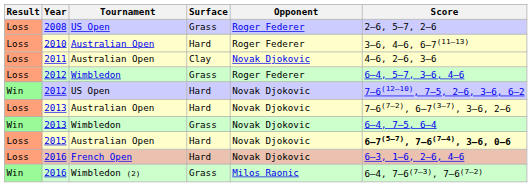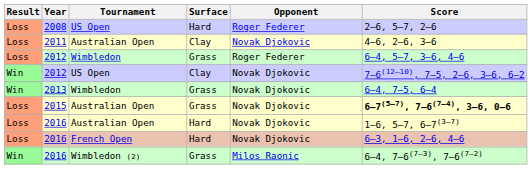2008 | Surface: Grass -> Hard
- row: Loss | 2010 | Australian Open | Hard | Roger Federer | 3–6, 4–6, 6–7(11–13)
2012 / US Open | Surface: Hard -> Clay
- row: Loss | 2013 | Australian Open | Hard | Novak Djokovic | 7–6(7–2), 6–7(3–7), 3–6, 2–6
2015 | Surface: Hard -> Grass
+ row: Loss | 2016 | Australian Open | Hard | Novak Djokovic | 1–6, 5–7, 6–7(3–7)
